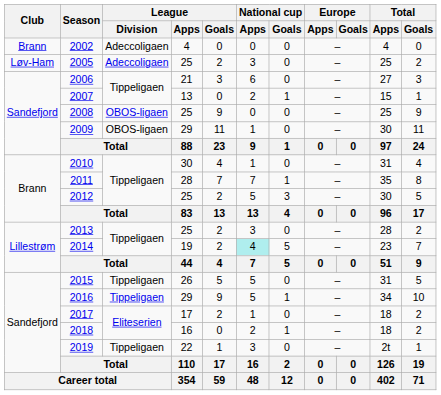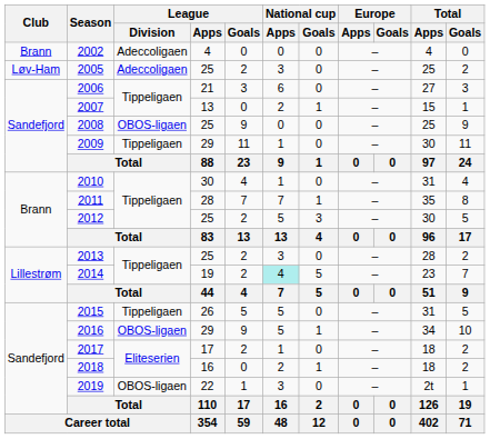2009 | League / Division: OBOS-ligaen -> Tippeligaen
2016 | League / Division: Tippeligaen -> OBOS-ligaen
2019 | League / Division: Tippeligaen -> OBOS-ligaen
